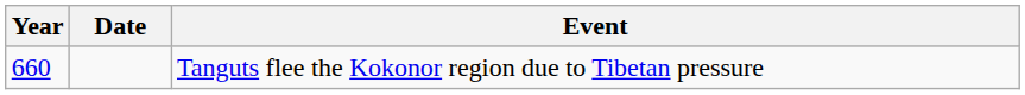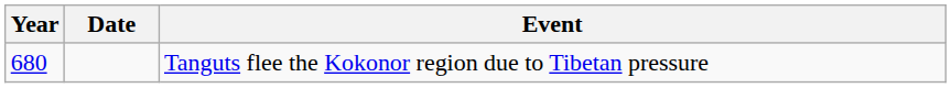Tanguts flee the Kokonor region due to Tibetan pressure | Year: 660 -> 680
